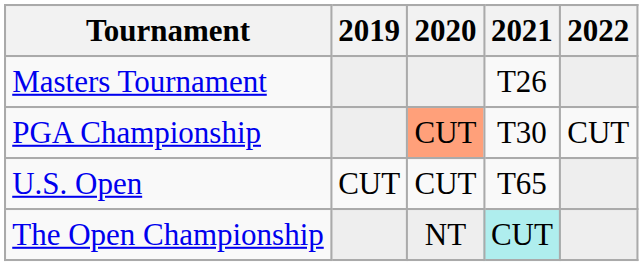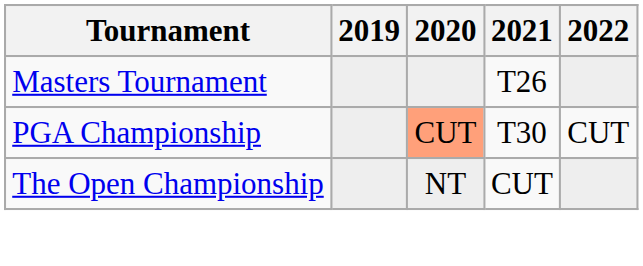- row: U.S. Open | CUT | CUT | T65
The Open Championship | 2021: paleturquoise background -> no background
